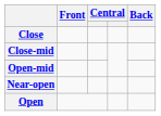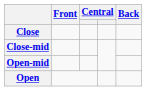- row: Near-open
